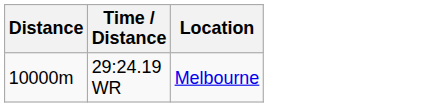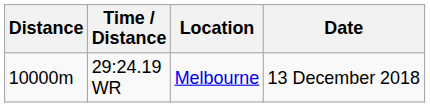+ column: Date | 13 December 2018
